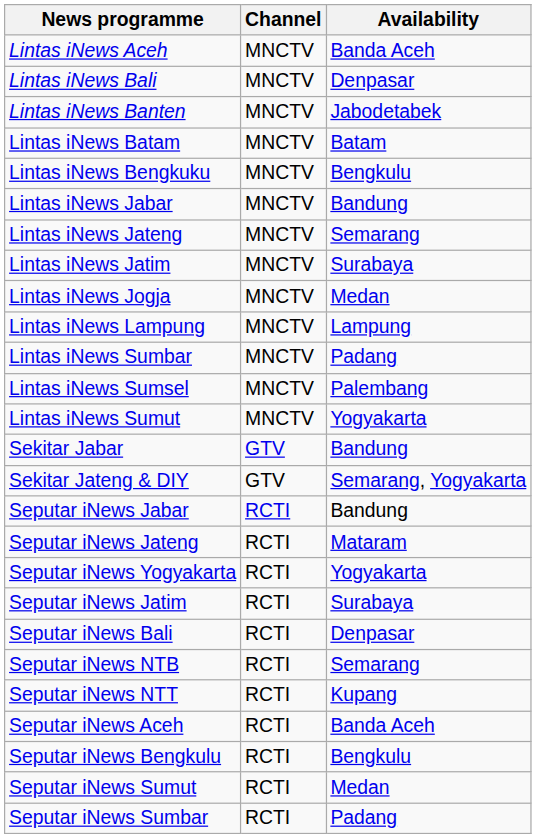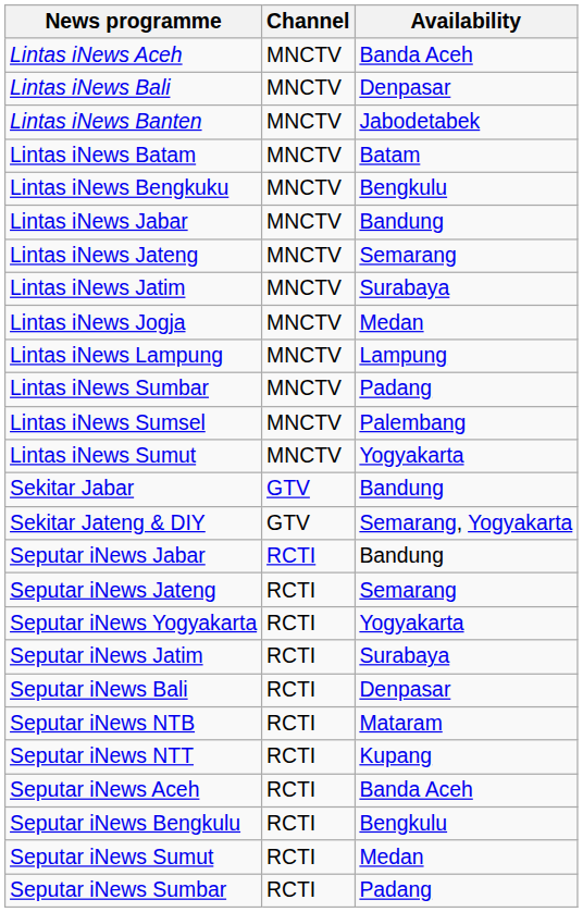Seputar iNews Jateng | Availability: Mataram -> Semarang
Seputar iNews NTB | Availability: Semarang -> Mataram
